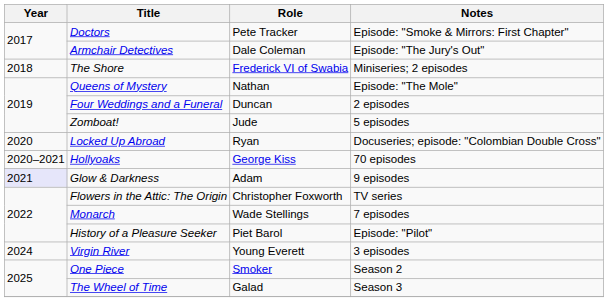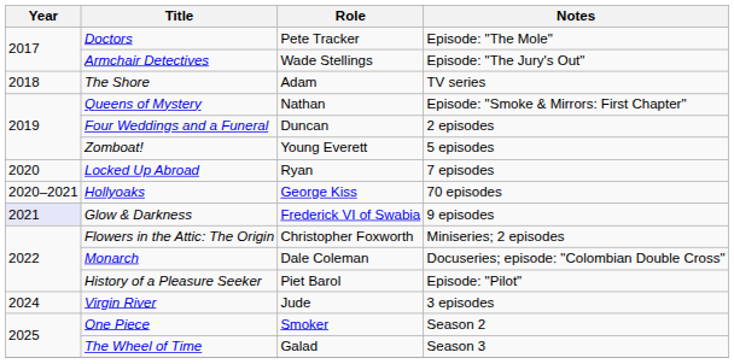Doctors | Notes: Episode: "Smoke & Mirrors: First Chapter" -> Episode: "The Mole"
Armchair Detectives | Role: Dale Coleman -> Wade Stellings
The Shore | Role: Frederick VI of Swabia -> Adam
The Shore | Notes: Miniseries; 2 episodes -> TV series
Queens of Mystery | Notes: Episode: "The Mole" -> Episode: "Smoke & Mirrors: First Chapter"
Zomboat! | Role: Jude -> Young Everett
Locked Up Abroad | Notes: Docuseries; episode: "Colombian Double Cross" -> 7 episodes
Glow & Darkness | Role: Adam -> Frederick VI of Swabia
Flowers in the Attic: The Origin | Notes: TV series -> Miniseries; 2 episodes
Monarch | Role: Wade Stellings -> Dale Coleman
Monarch | Notes: 7 episodes -> Docuseries; episode: "Colombian Double Cross"
Virgin River | Role: Young Everett -> Jude
